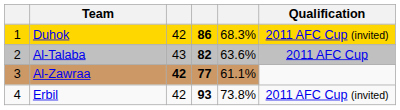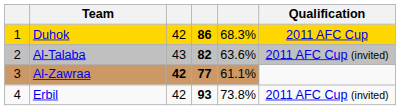Duhok | Qualification: 2011 AFC Cup (invited) -> 2011 AFC Cup
Al-Talaba | Qualification: 2011 AFC Cup -> 2011 AFC Cup (invited)
